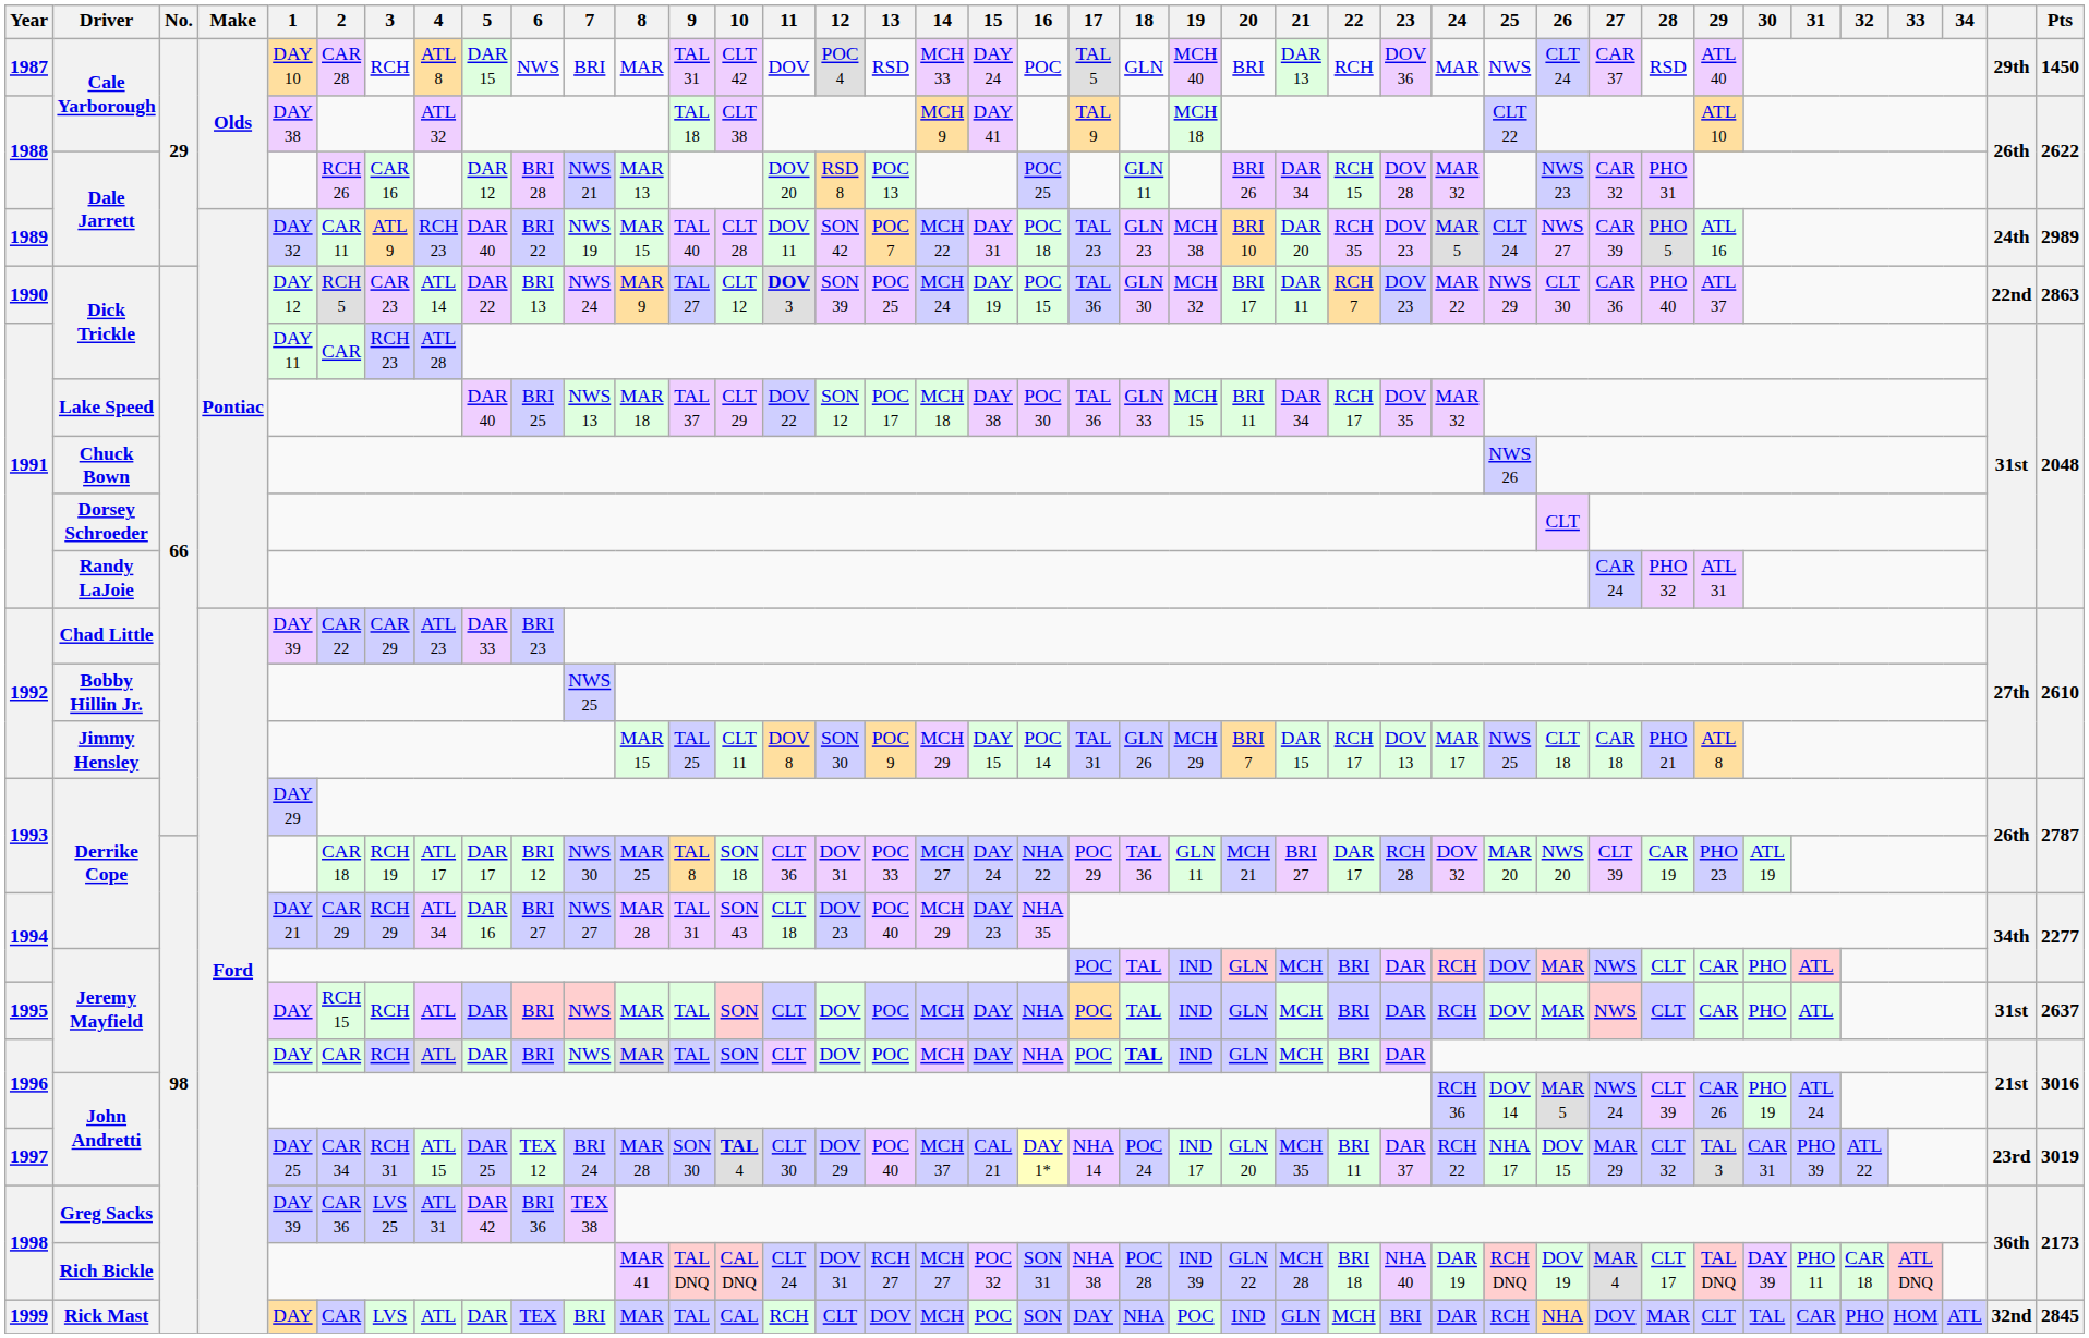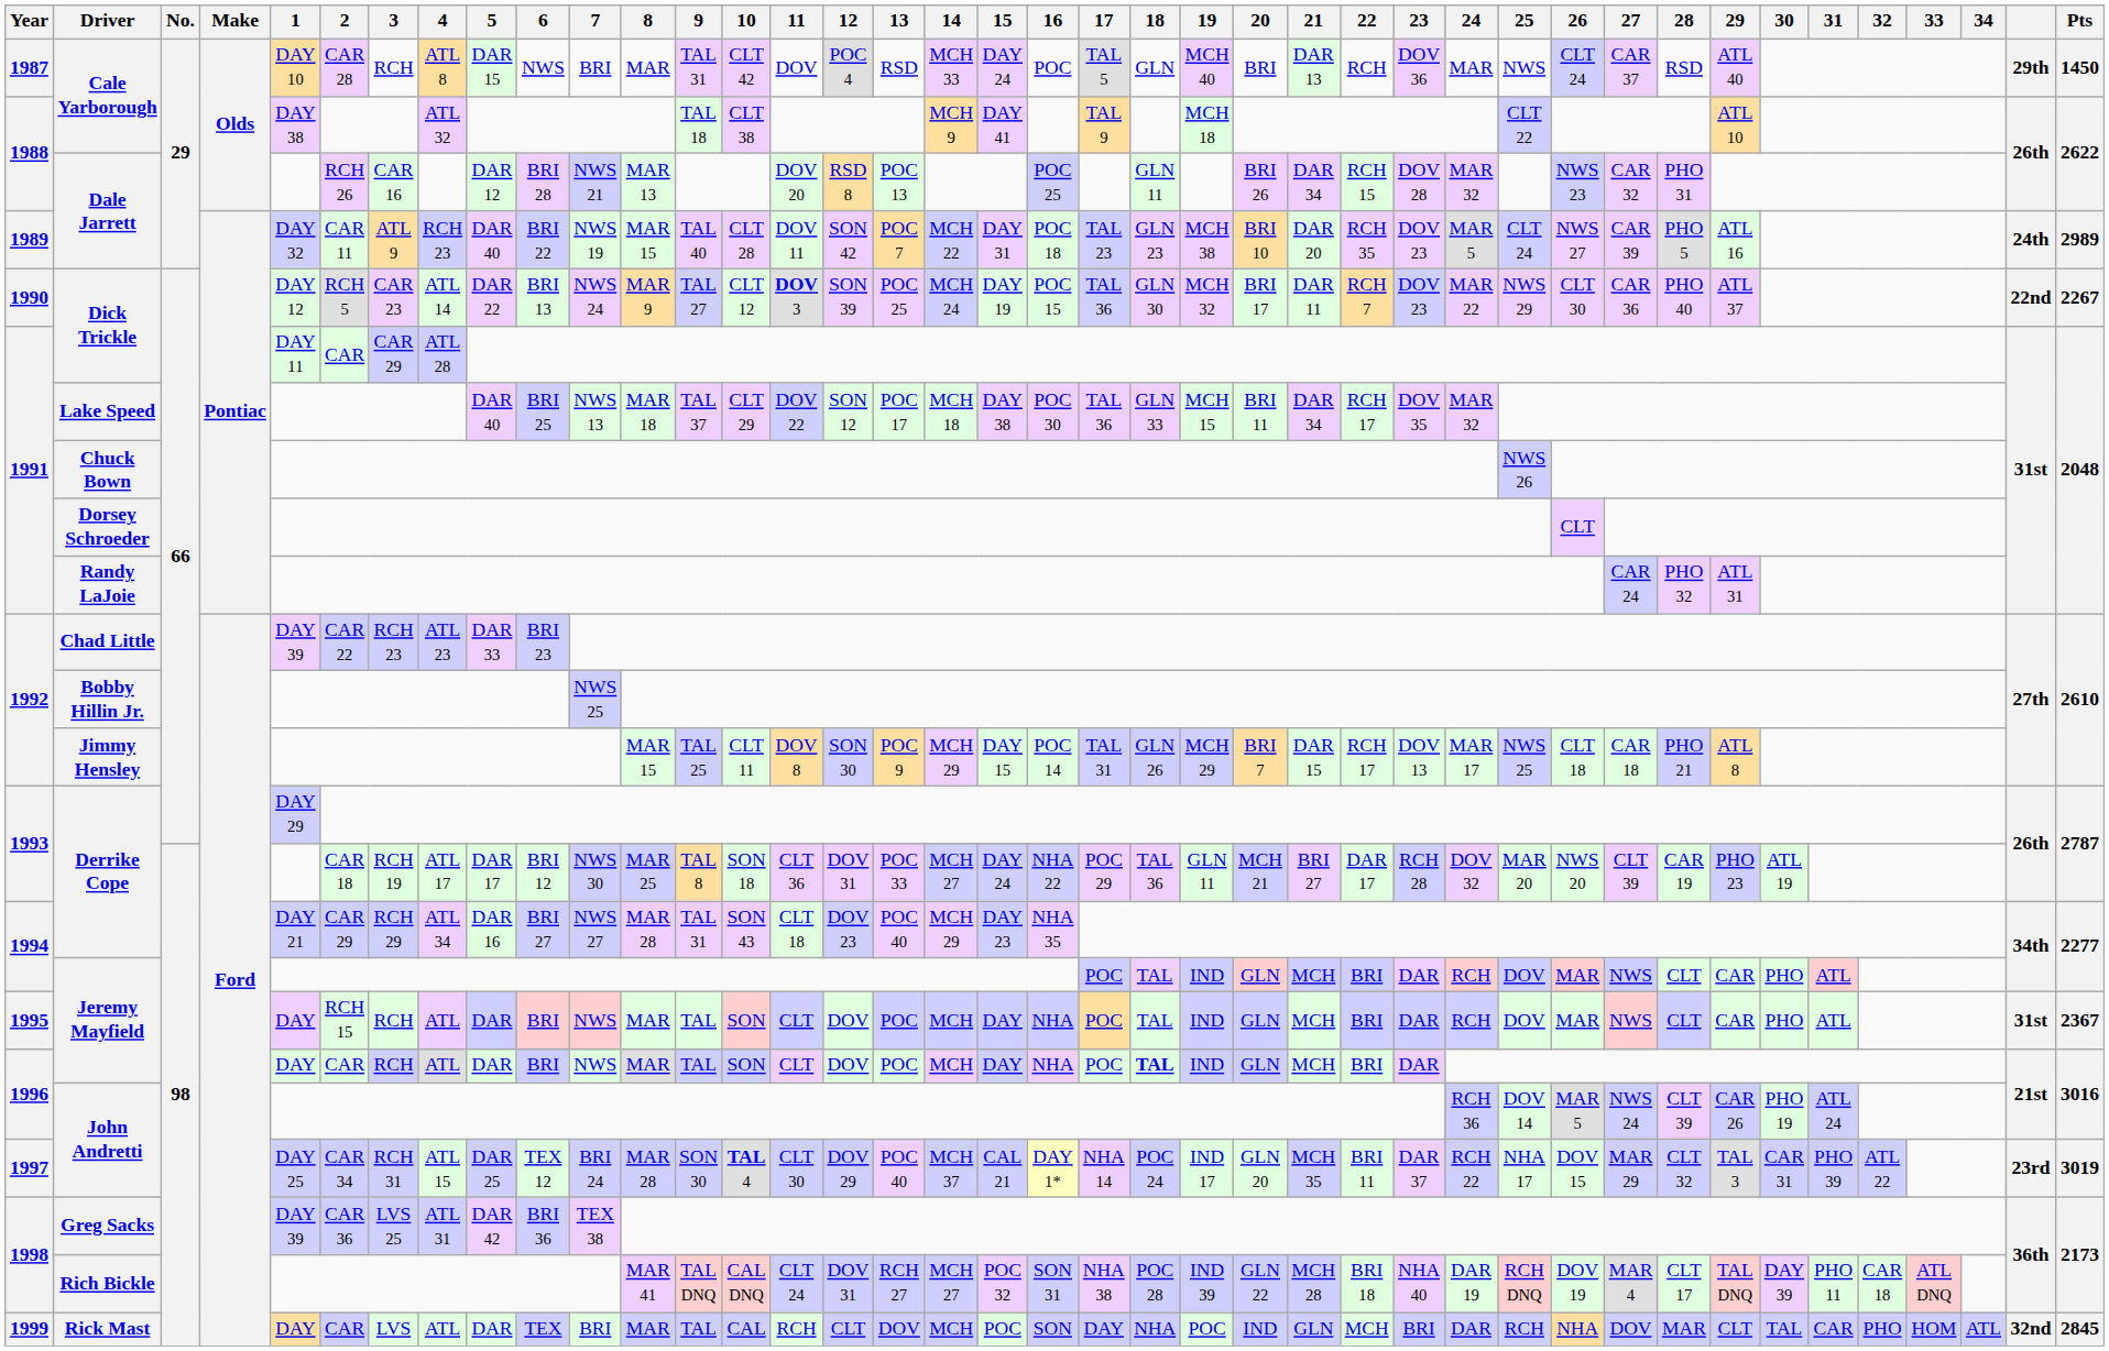1990 / Dick Trickle | Pts: 2863 -> 2267
1991 / Dick Trickle | 3: RCH 23 -> CAR 29
Chad Little | 3: CAR 29 -> RCH 23
1995 / Jeremy Mayfield | Pts: 2637 -> 2367
